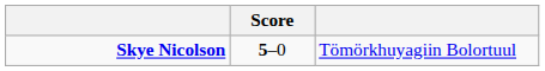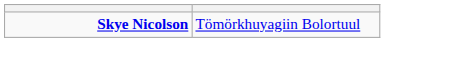- column: Score | 5–0
